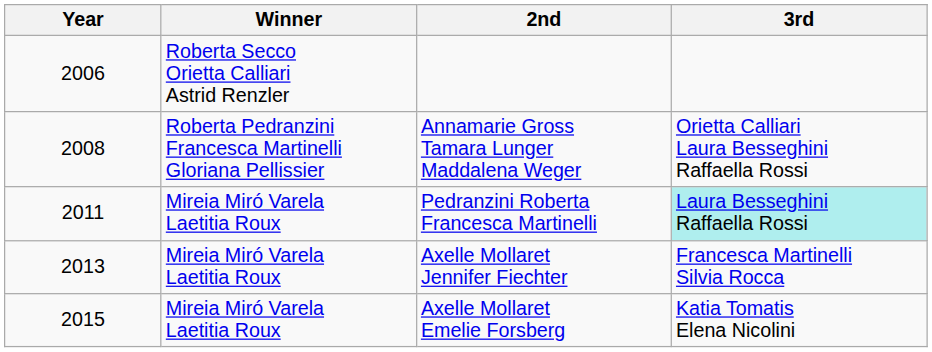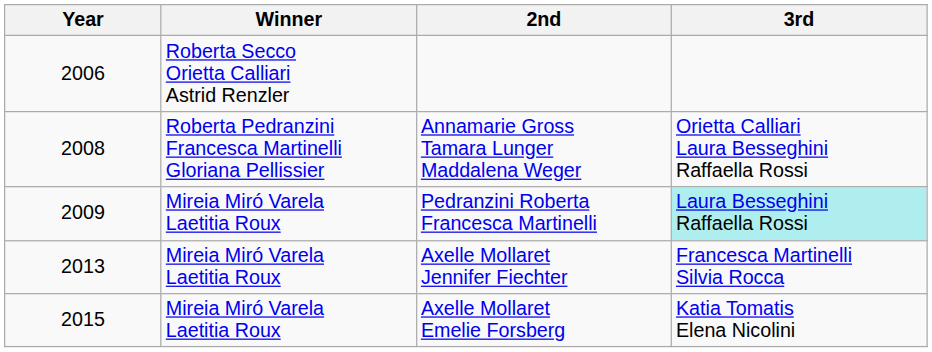Pedranzini Roberta Francesca Martinelli | Year: 2011 -> 2009
